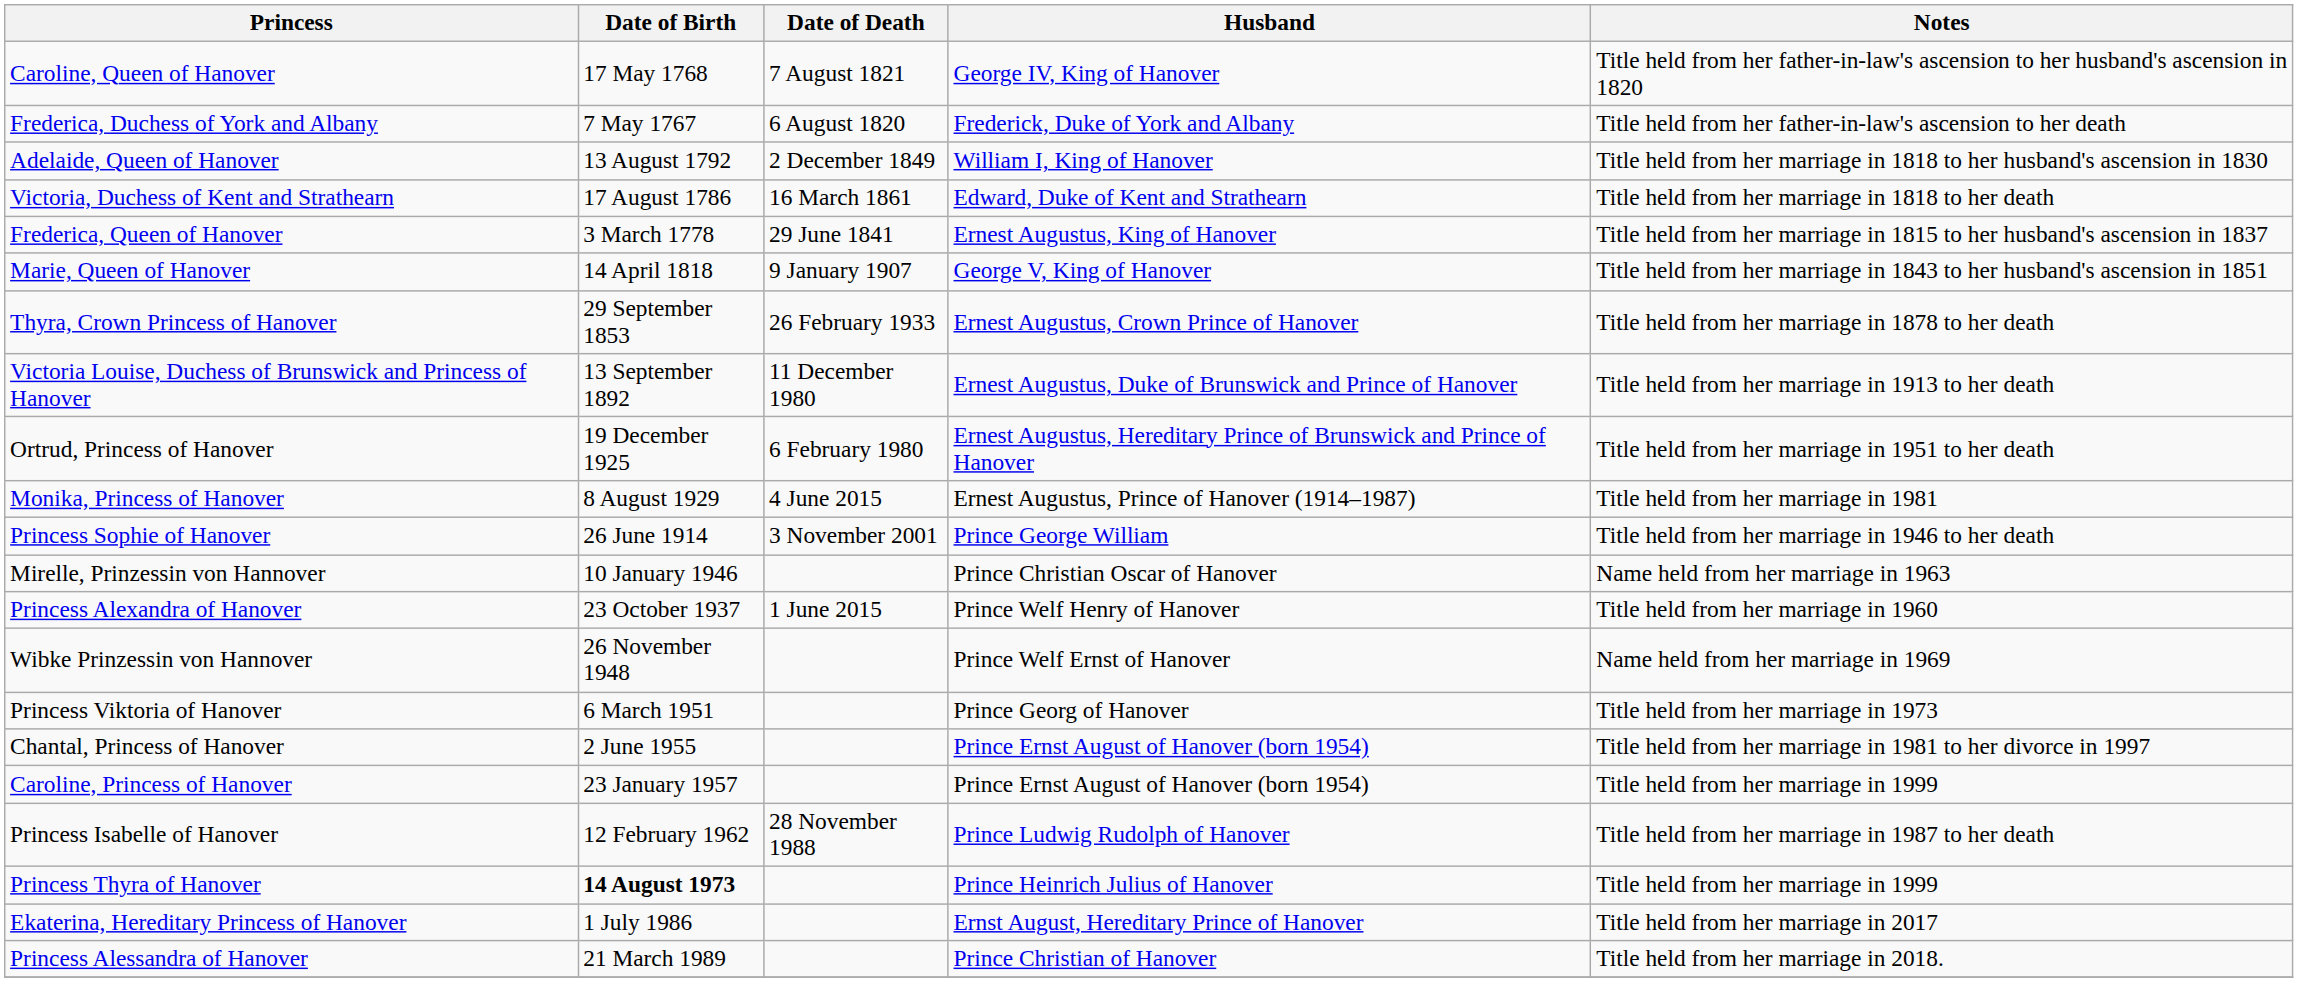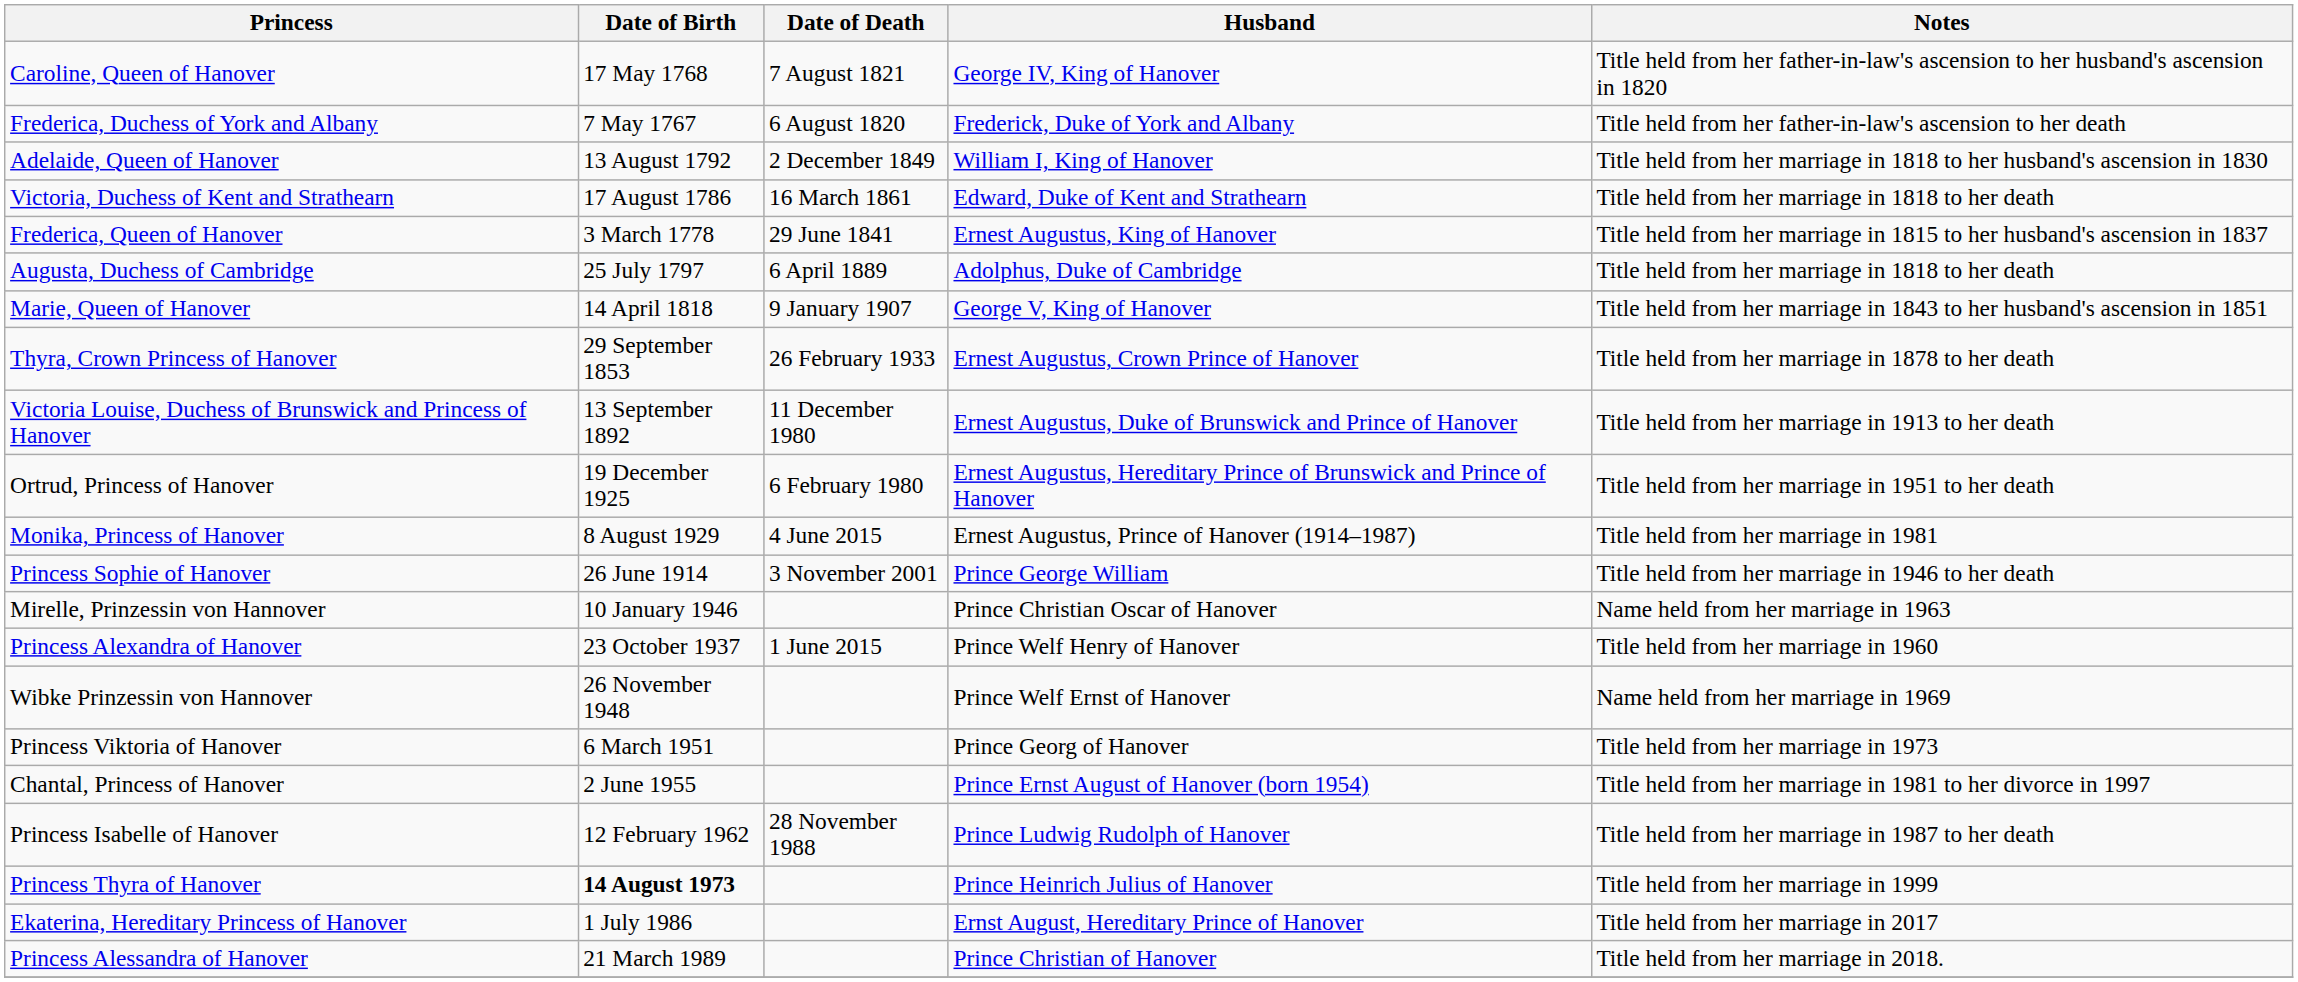+ row: Augusta, Duchess of Cambridge | 25 July 1797 | 6 April 1889 | Adolphus, Duke of Cambridge | Title held from her marriage in 1818 to her death
- row: Caroline, Princess of Hanover | 23 January 1957 | Prince Ernst August of Hanover (born 1954) | Title held from her marriage in 1999
